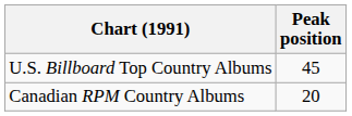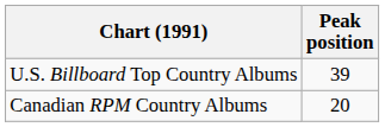U.S. Billboard Top Country Albums | Peak position: 45 -> 39
